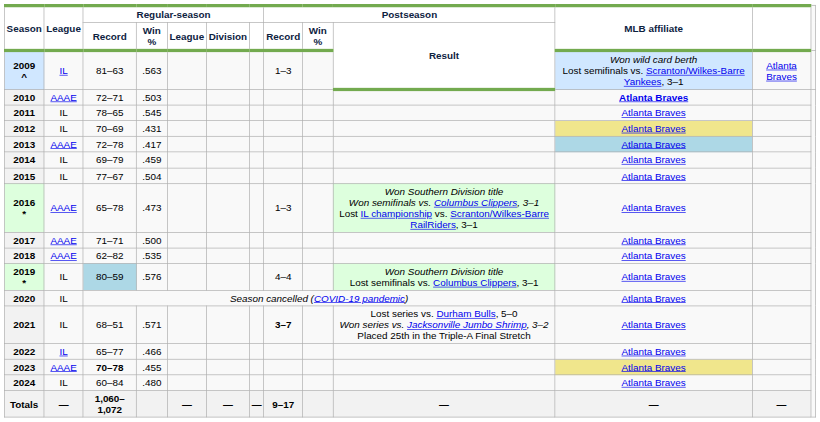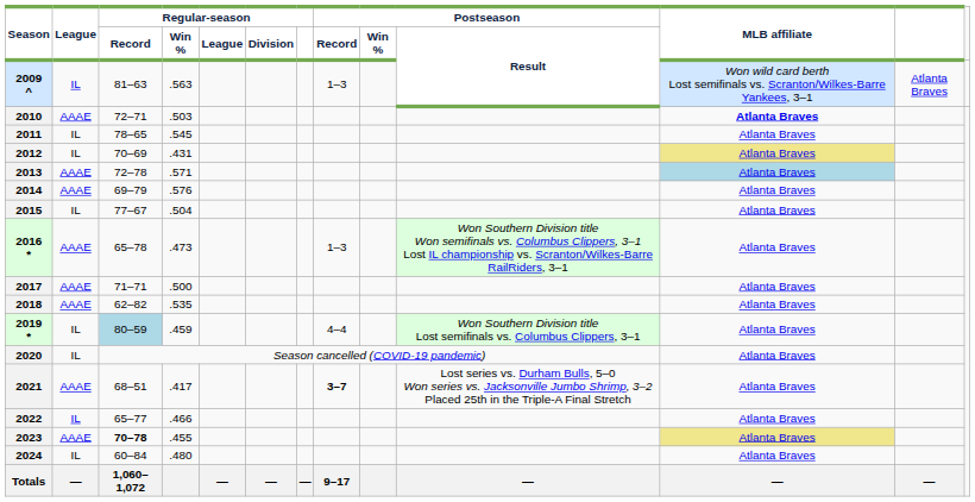2013 | Regular-season / Win %: .417 -> .571
2014 | League: IL -> AAAE
2014 | Regular-season / Win %: .459 -> .576
2019 * | Regular-season / Win %: .576 -> .459
2021 | League: IL -> AAAE
2021 | Regular-season / Win %: .571 -> .417
